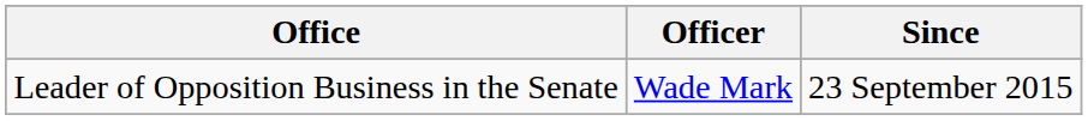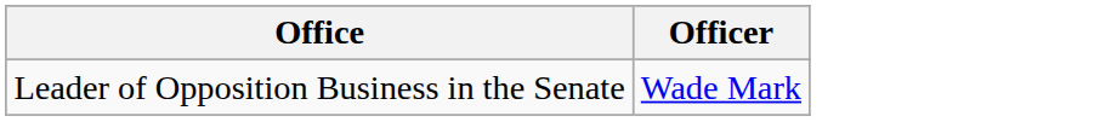- column: Since | 23 September 2015
